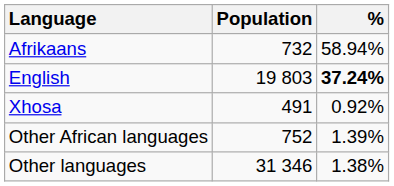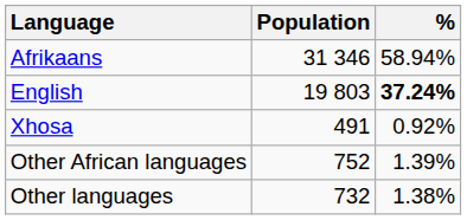Afrikaans | Population: 732 -> 31 346
Other languages | Population: 31 346 -> 732
